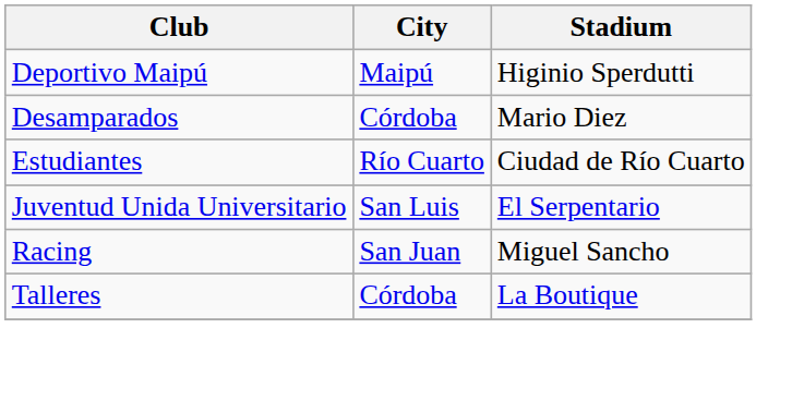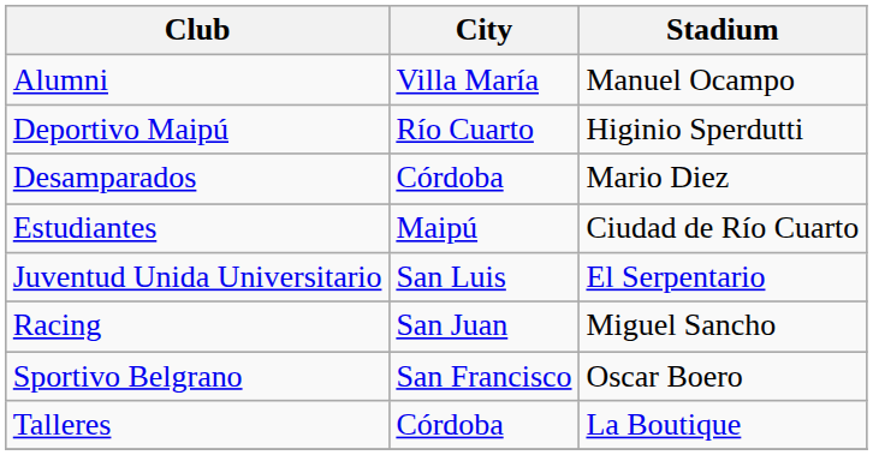+ row: Alumni | Villa María | Manuel Ocampo
Deportivo Maipú | City: Maipú -> Río Cuarto
Estudiantes | City: Río Cuarto -> Maipú
+ row: Sportivo Belgrano | San Francisco | Oscar Boero
